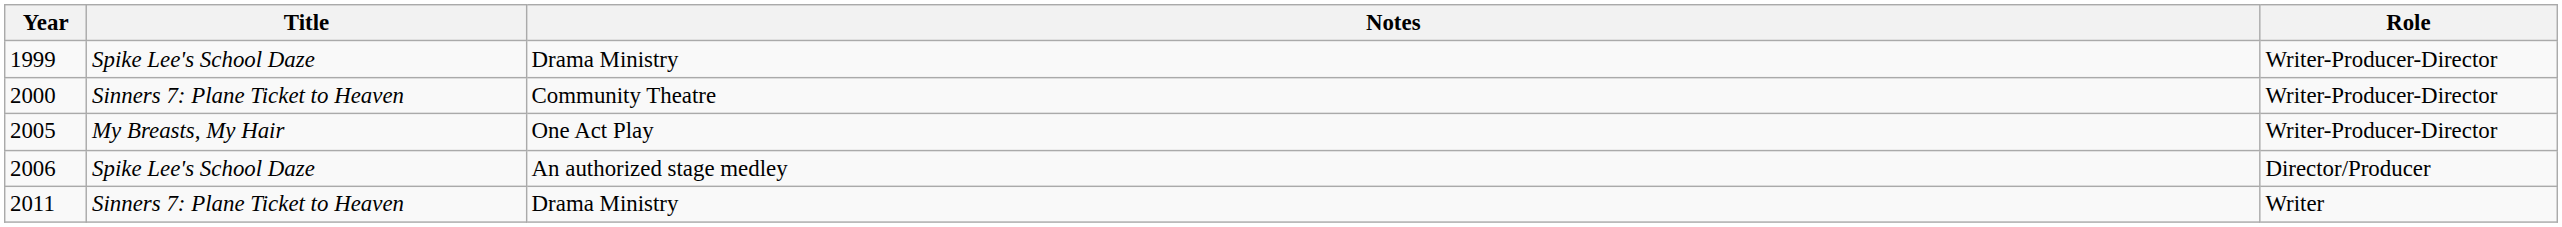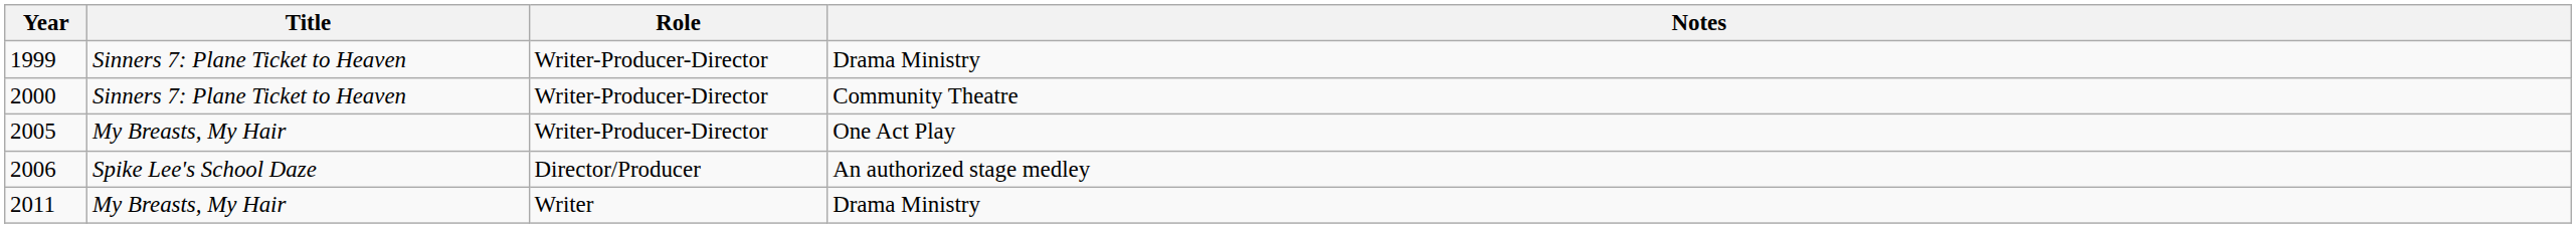columns swapped: Role <-> Notes
1999 | Title: Spike Lee's School Daze -> Sinners 7: Plane Ticket to Heaven
2011 | Title: Sinners 7: Plane Ticket to Heaven -> My Breasts, My Hair
